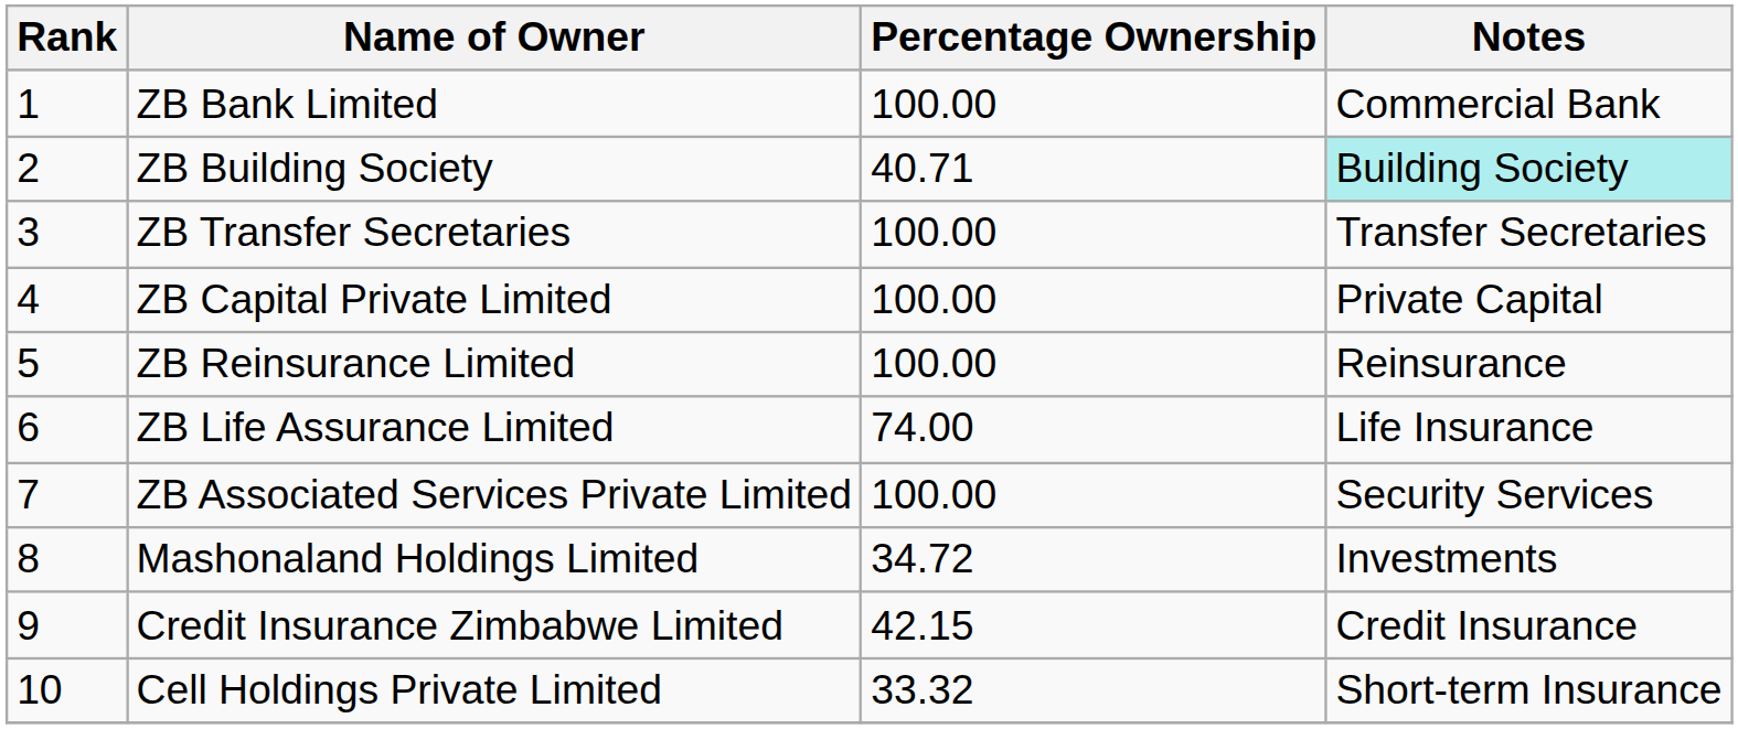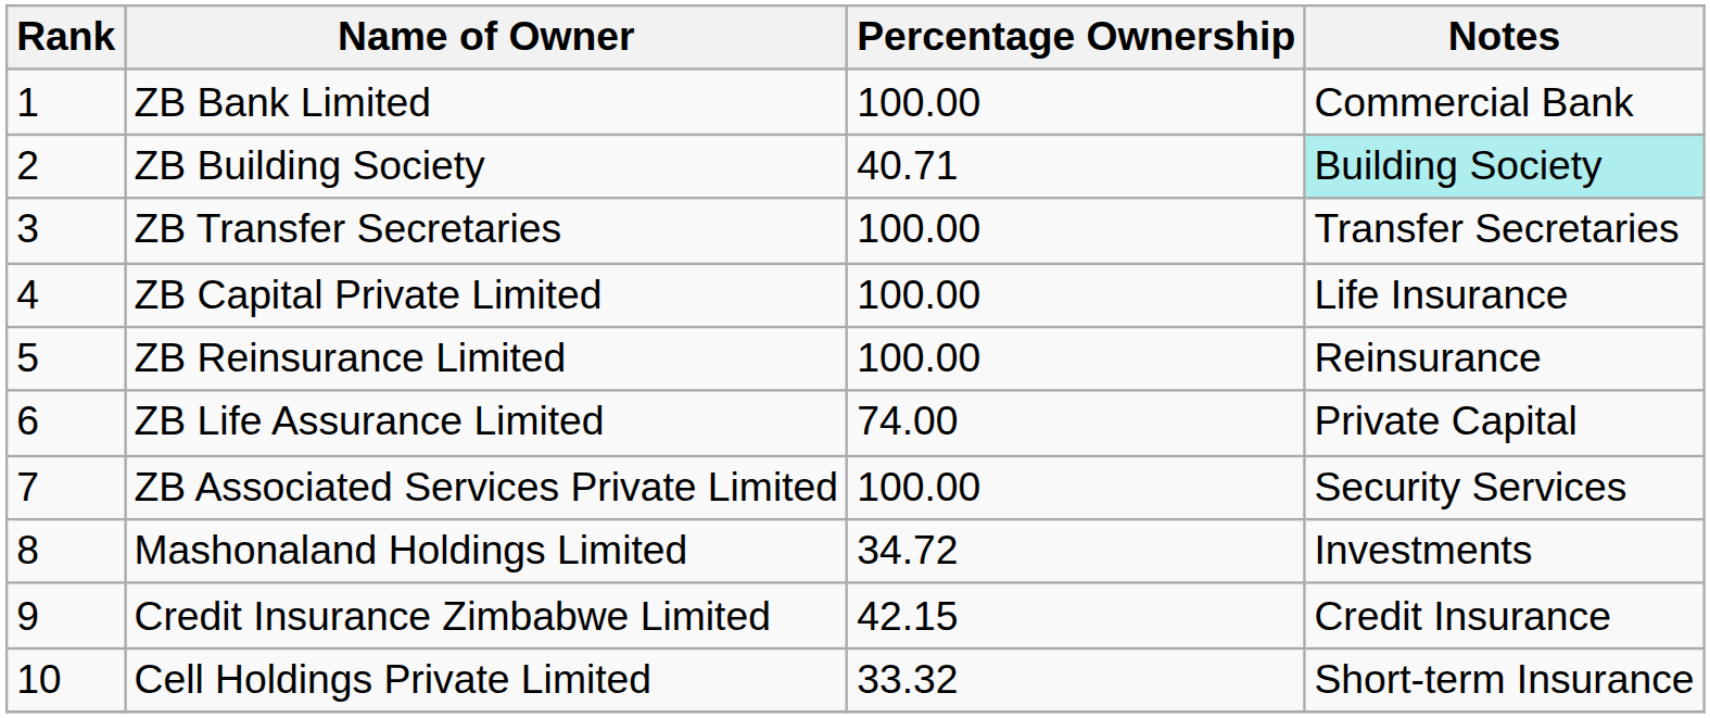ZB Capital Private Limited | Notes: Private Capital -> Life Insurance
ZB Life Assurance Limited | Notes: Life Insurance -> Private Capital
